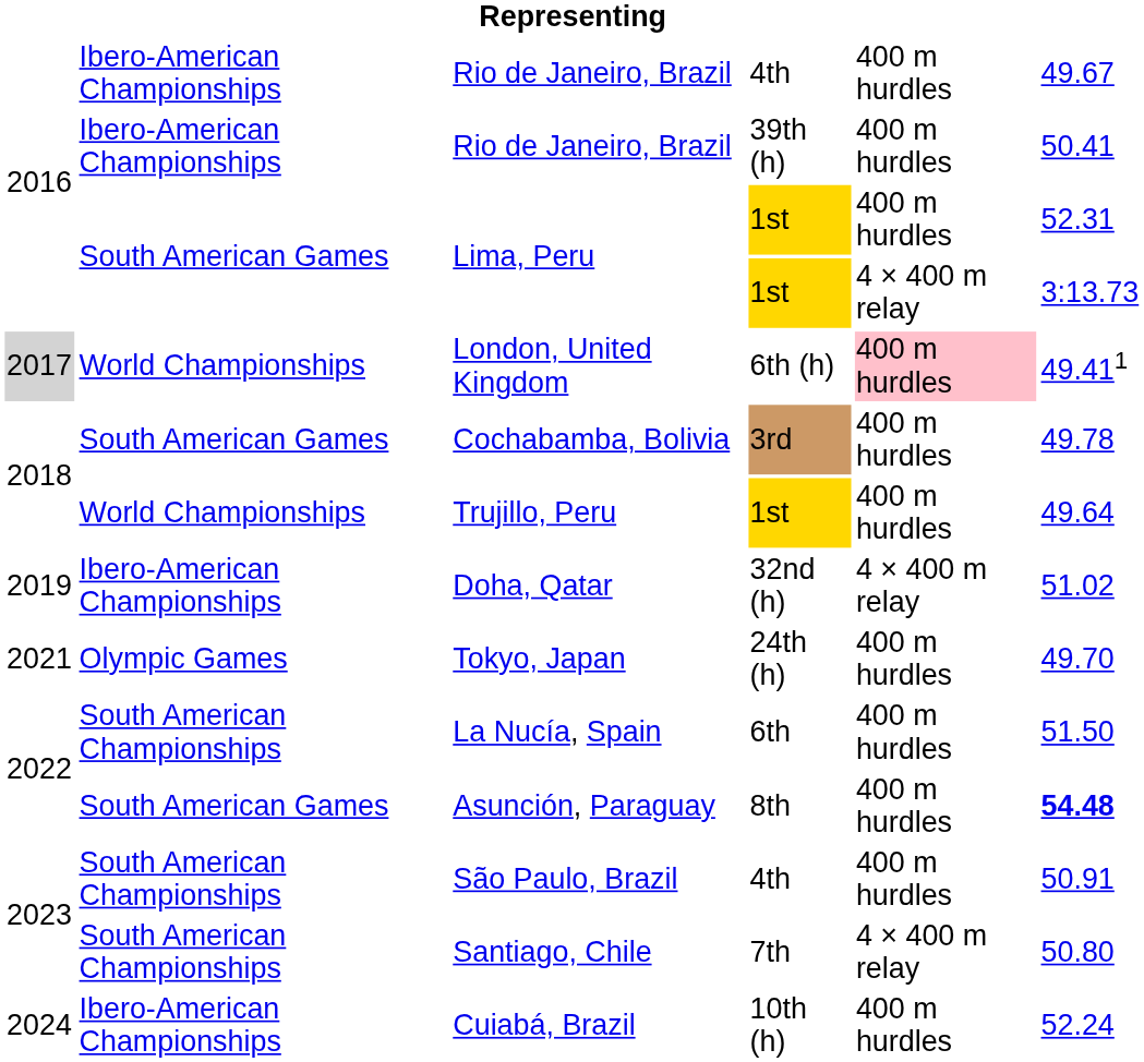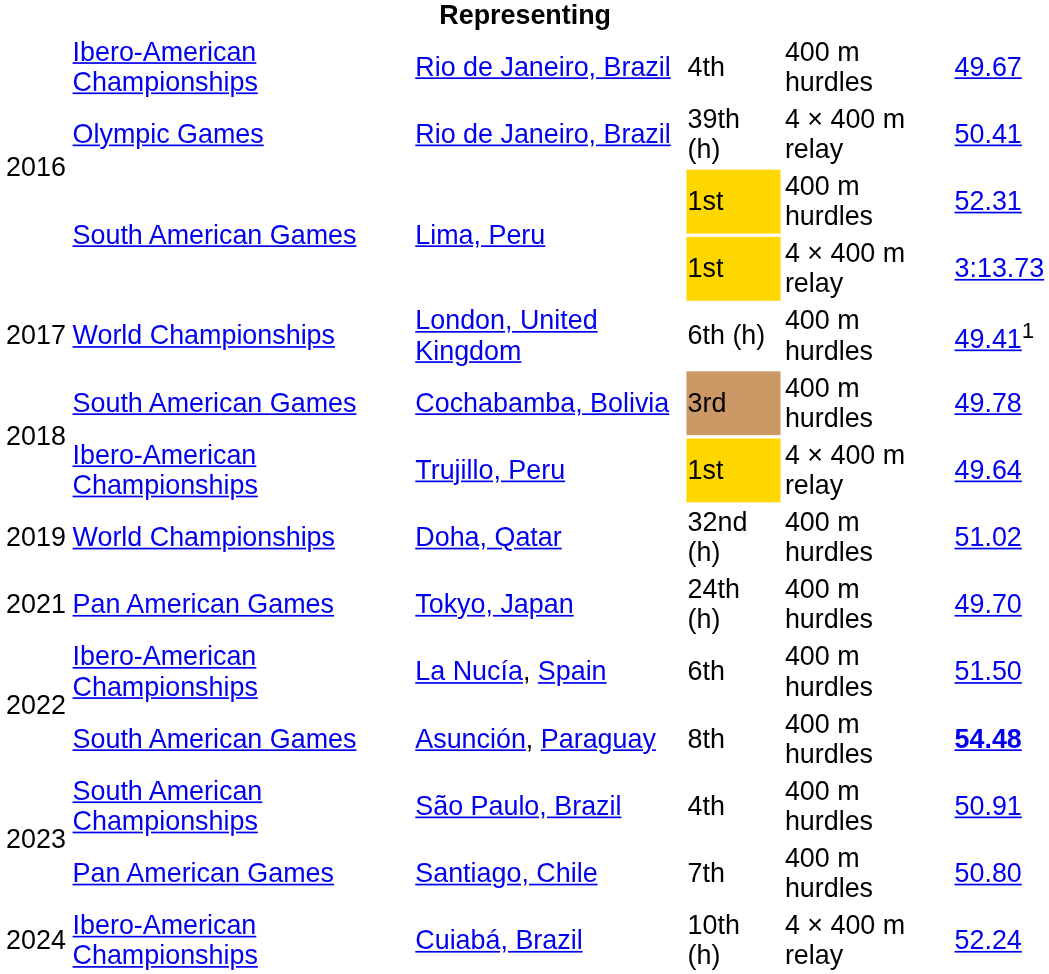Rio de Janeiro, Brazil / 39th (h) | column 2: Ibero-American Championships -> Olympic Games
Rio de Janeiro, Brazil / 39th (h) | column 5: 400 m hurdles -> 4 × 400 m relay
London, United Kingdom | column 1: lightgrey background -> no background
London, United Kingdom | column 5: pink background -> no background
Trujillo, Peru | column 2: World Championships -> Ibero-American Championships
Trujillo, Peru | column 5: 400 m hurdles -> 4 × 400 m relay
Doha, Qatar | column 2: Ibero-American Championships -> World Championships
Doha, Qatar | column 5: 4 × 400 m relay -> 400 m hurdles
Tokyo, Japan | column 2: Olympic Games -> Pan American Games
La Nucía, Spain | column 2: South American Championships -> Ibero-American Championships
Santiago, Chile | column 2: South American Championships -> Pan American Games
Santiago, Chile | column 5: 4 × 400 m relay -> 400 m hurdles
Cuiabá, Brazil | column 5: 400 m hurdles -> 4 × 400 m relay
